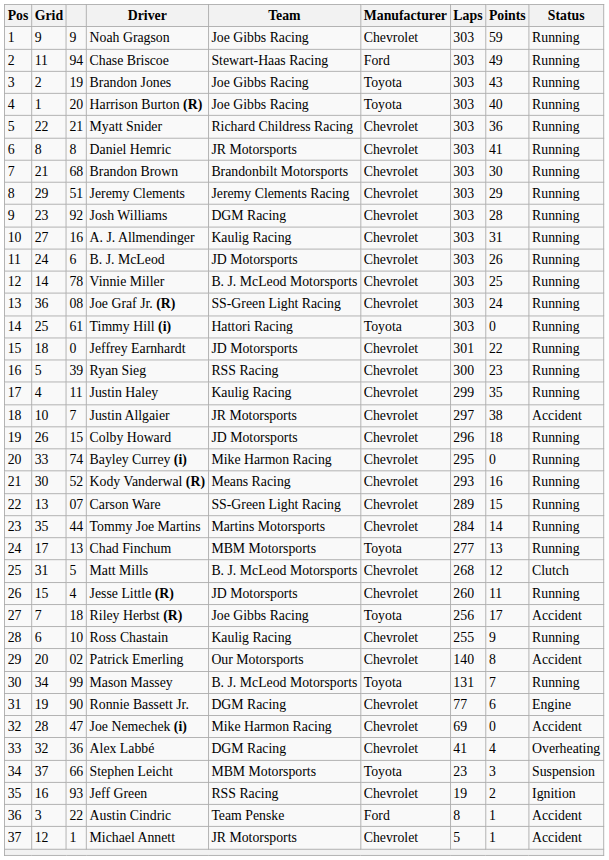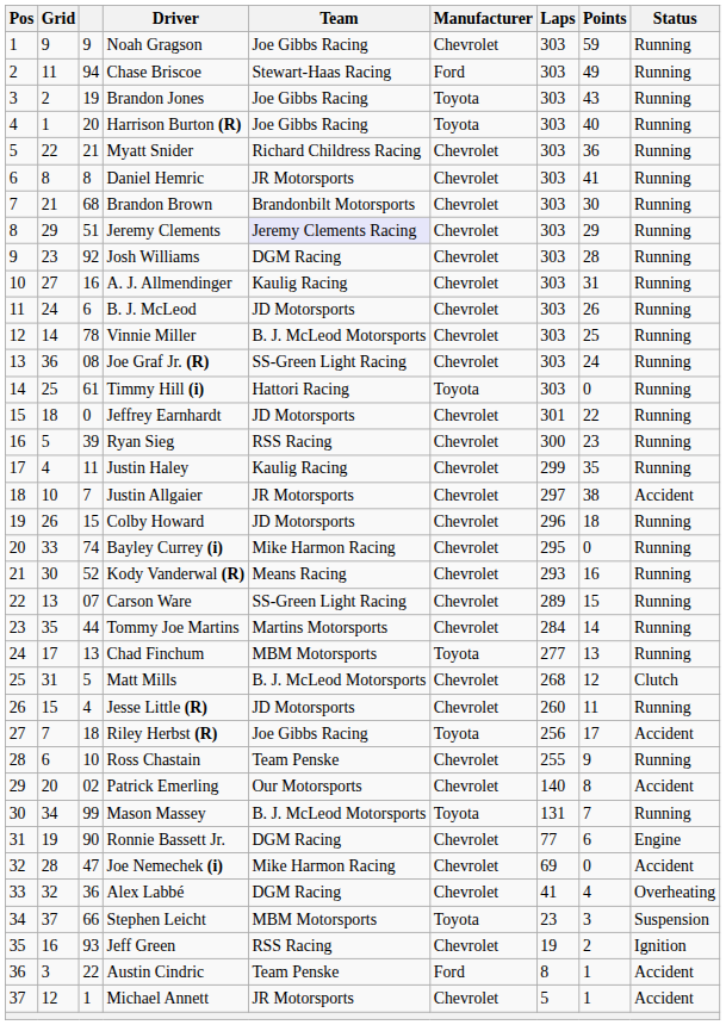Jeremy Clements | Team: no background -> lavender background
Ross Chastain | Team: Kaulig Racing -> Team Penske
